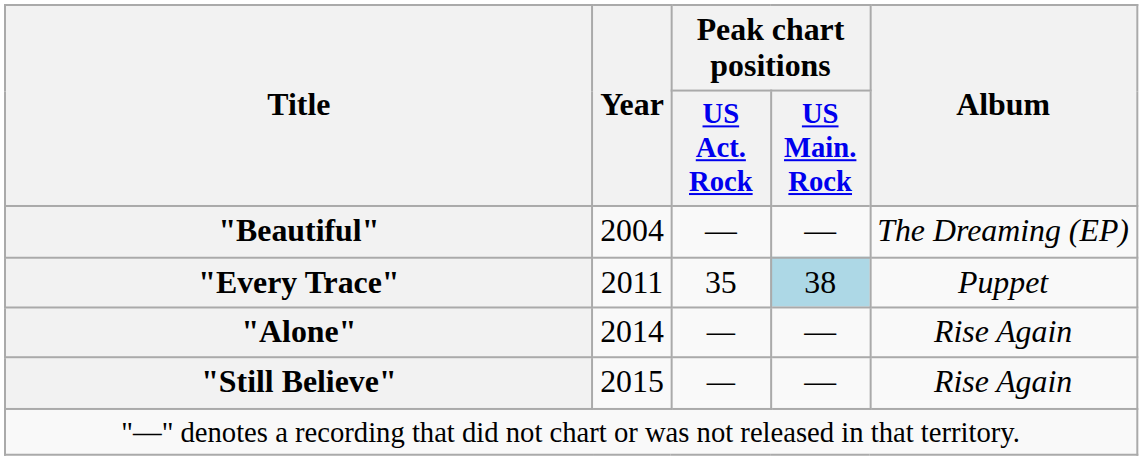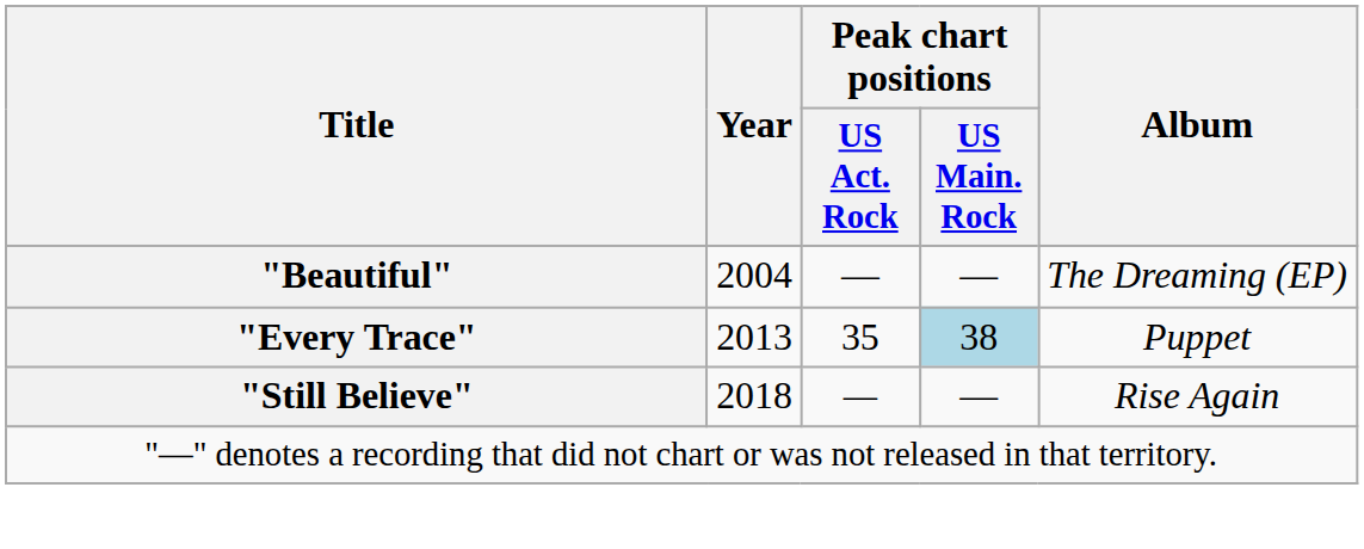"Every Trace" | Year: 2011 -> 2013
- row: "Alone" | 2014 | — | — | Rise Again
"Still Believe" | Year: 2015 -> 2018
